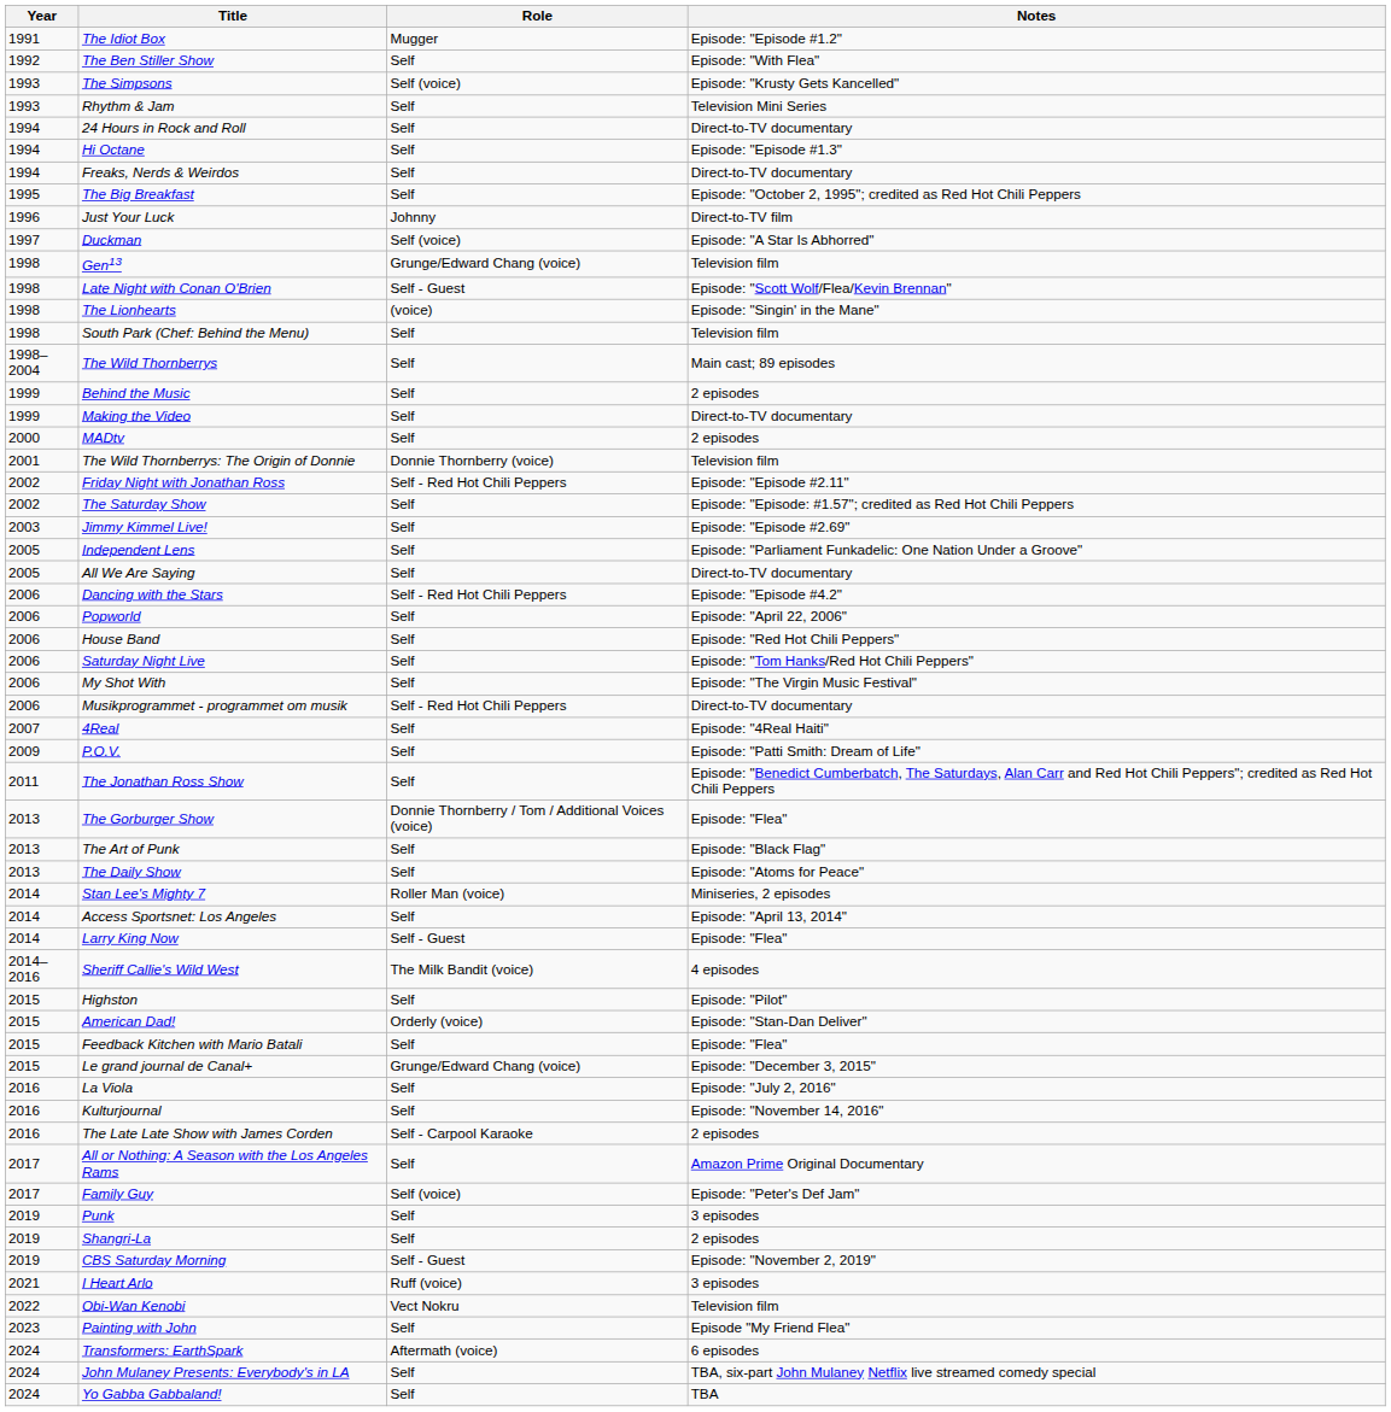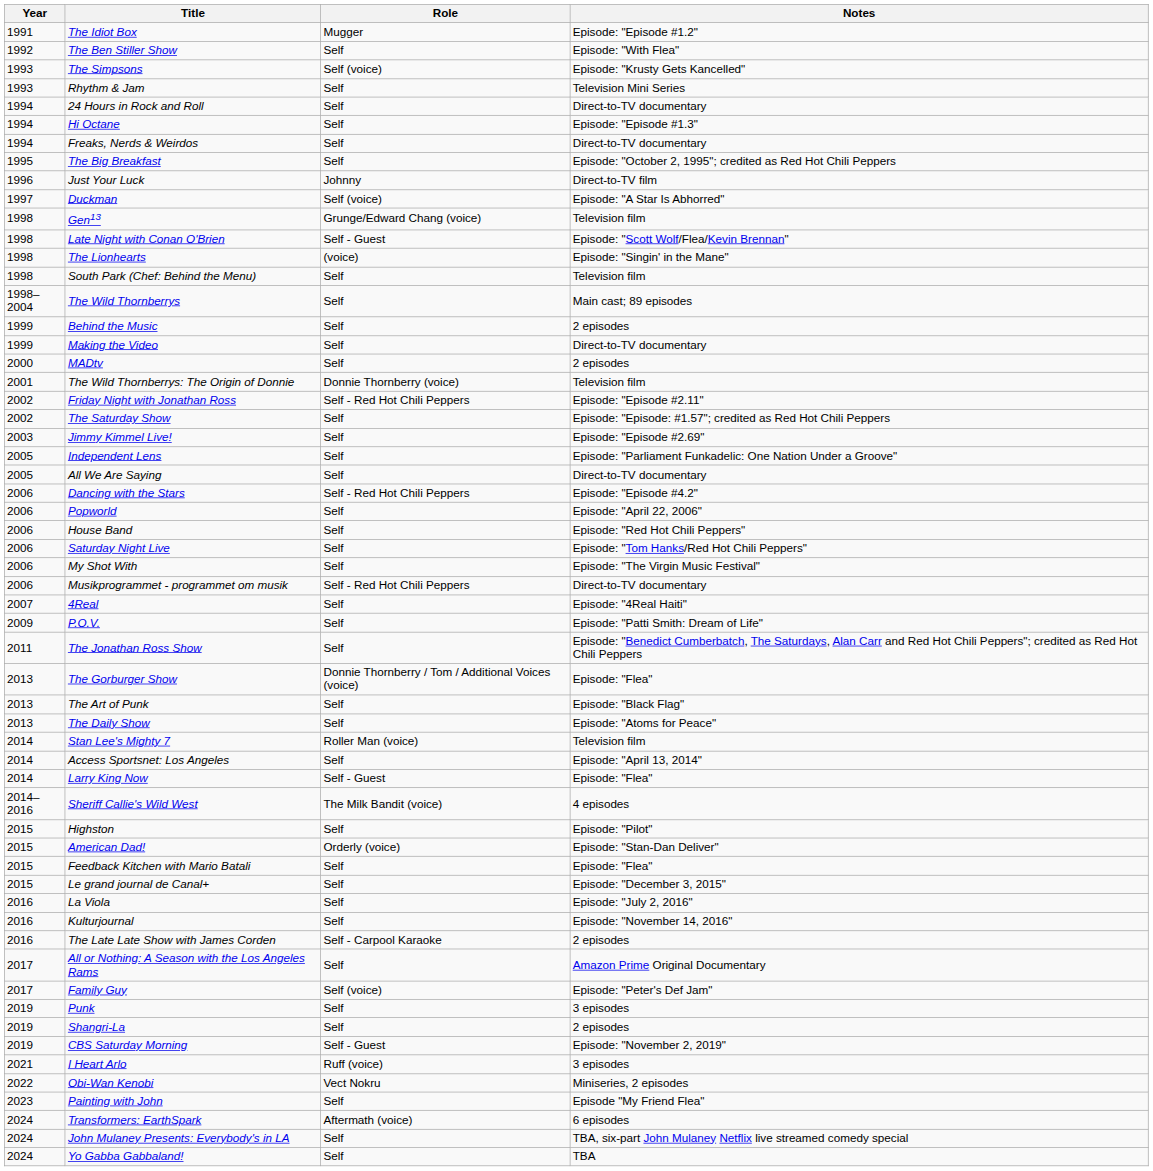Stan Lee's Mighty 7 | Notes: Miniseries, 2 episodes -> Television film
Le grand journal de Canal+ | Role: Grunge/Edward Chang (voice) -> Self
Obi-Wan Kenobi | Notes: Television film -> Miniseries, 2 episodes
